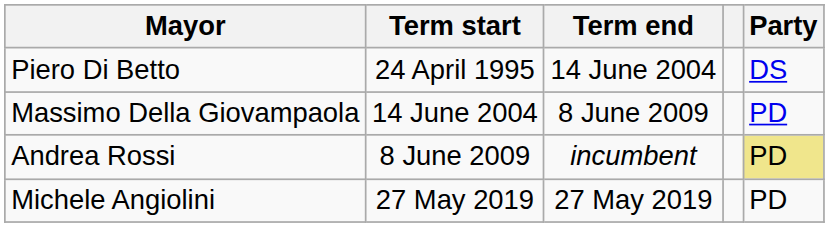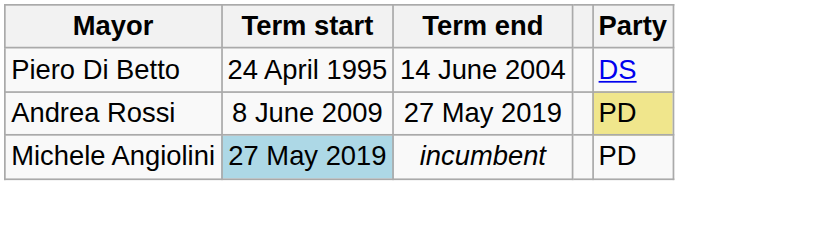- row: Massimo Della Giovampaola | 14 June 2004 | 8 June 2009 | PD
Andrea Rossi | Term end: incumbent -> 27 May 2019
Michele Angiolini | Term start: no background -> lightblue background
Michele Angiolini | Term end: 27 May 2019 -> incumbent
